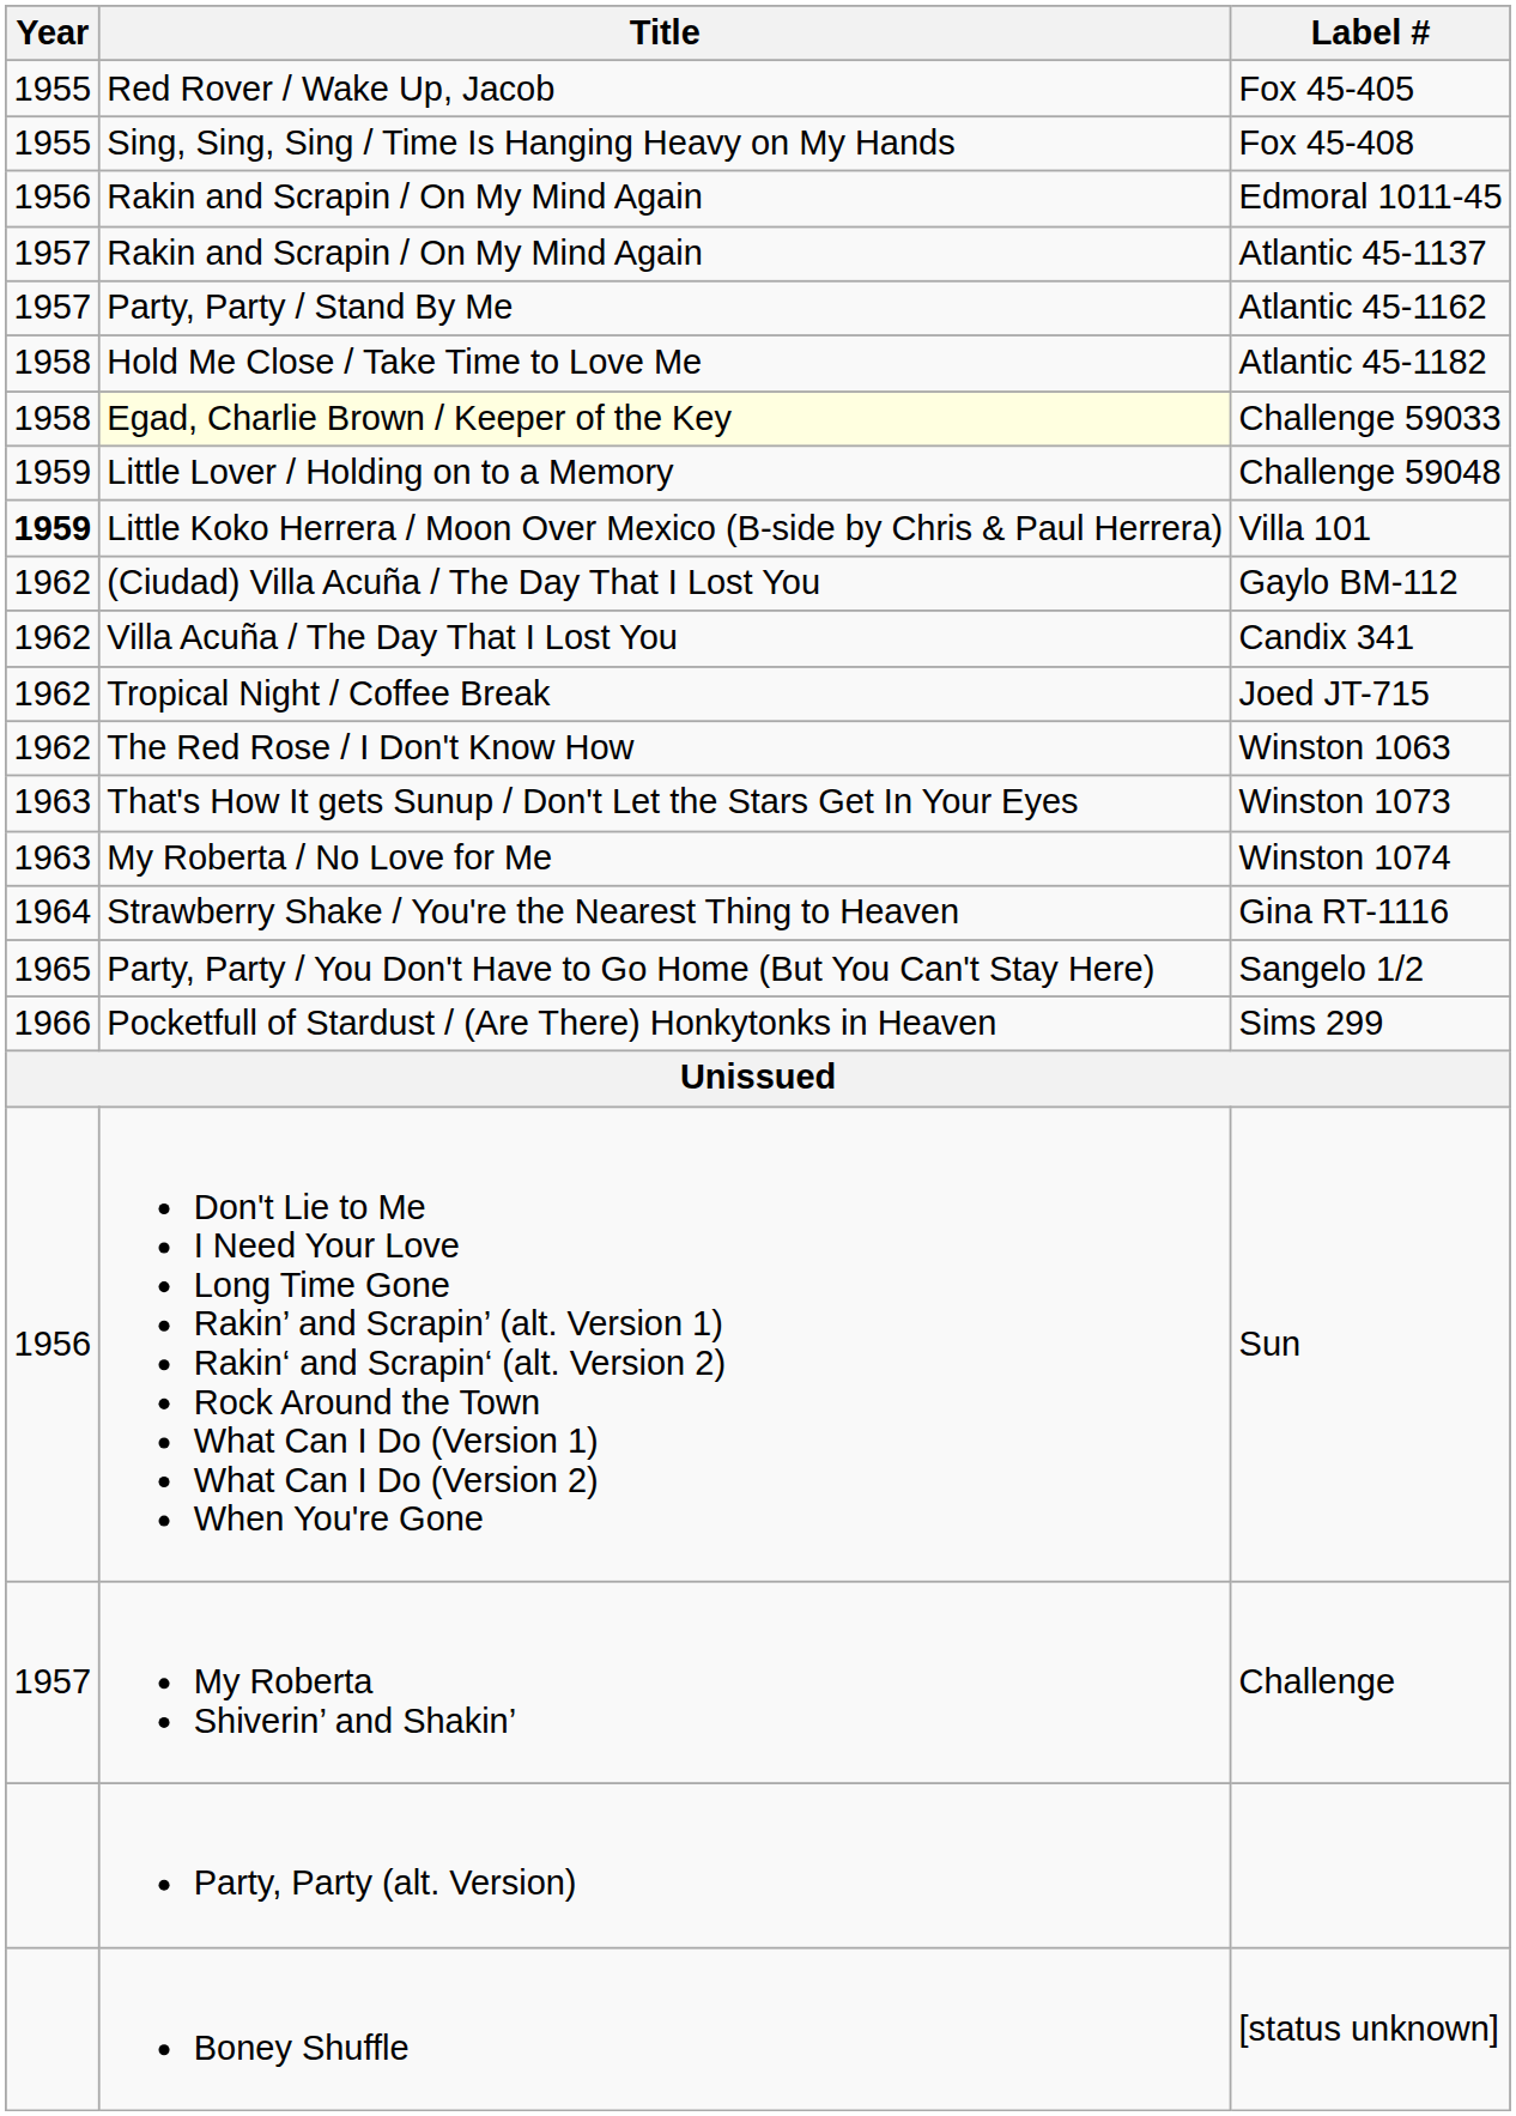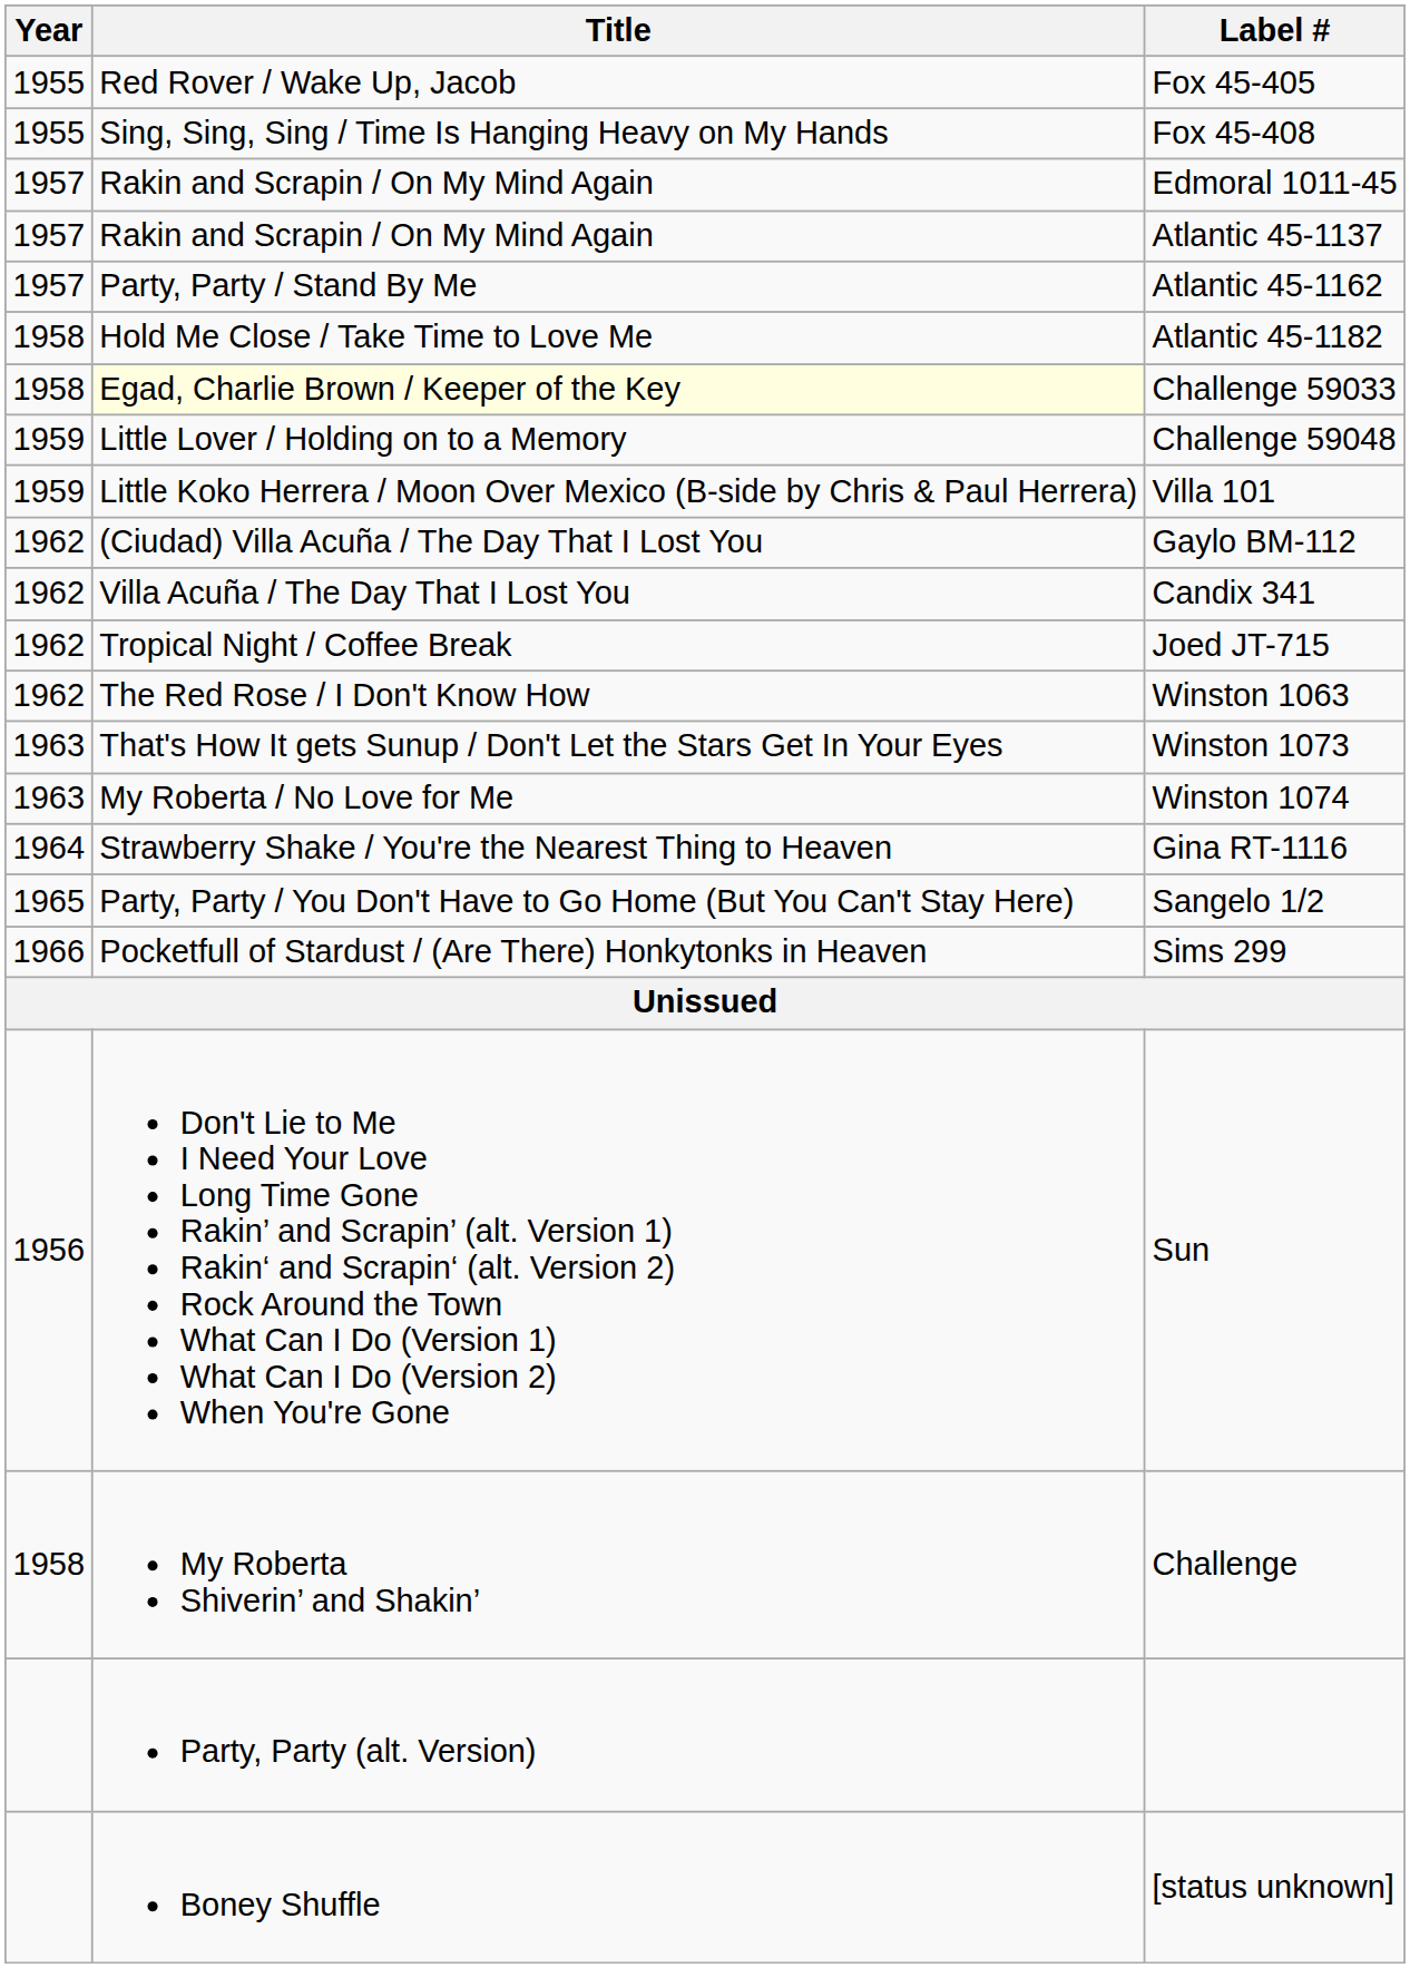Edmoral 1011-45 | Year: 1956 -> 1957
Villa 101 | Year: bold -> normal
Challenge | Year: 1957 -> 1958
